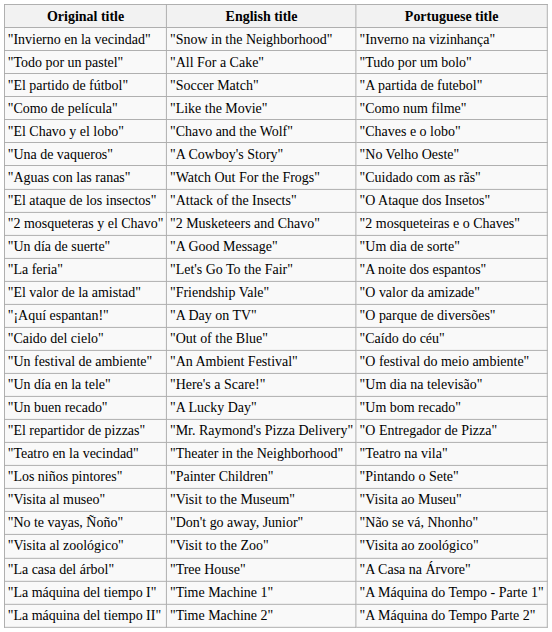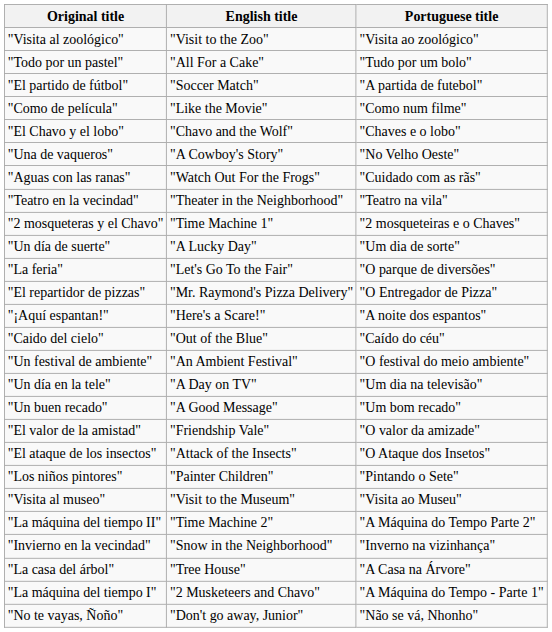rows swapped: "Visita al zoológico" <-> "Invierno en la vecindad"
rows swapped: "Teatro en la vecindad" <-> "El ataque de los insectos"
"2 mosqueteras y el Chavo" | English title: "2 Musketeers and Chavo" -> "Time Machine 1"
"Un día de suerte" | English title: "A Good Message" -> "A Lucky Day"
"La feria" | Portuguese title: "A noite dos espantos" -> "O parque de diversões"
rows swapped: "El valor de la amistad" <-> "El repartidor de pizzas"
"¡Aquí espantan!" | English title: "A Day on TV" -> "Here's a Scare!"
"¡Aquí espantan!" | Portuguese title: "O parque de diversões" -> "A noite dos espantos"
"Un día en la tele" | English title: "Here's a Scare!" -> "A Day on TV"
"Un buen recado" | English title: "A Lucky Day" -> "A Good Message"
rows swapped: "No te vayas, Ñoño" <-> "La máquina del tiempo II"
"La máquina del tiempo I" | English title: "Time Machine 1" -> "2 Musketeers and Chavo"
